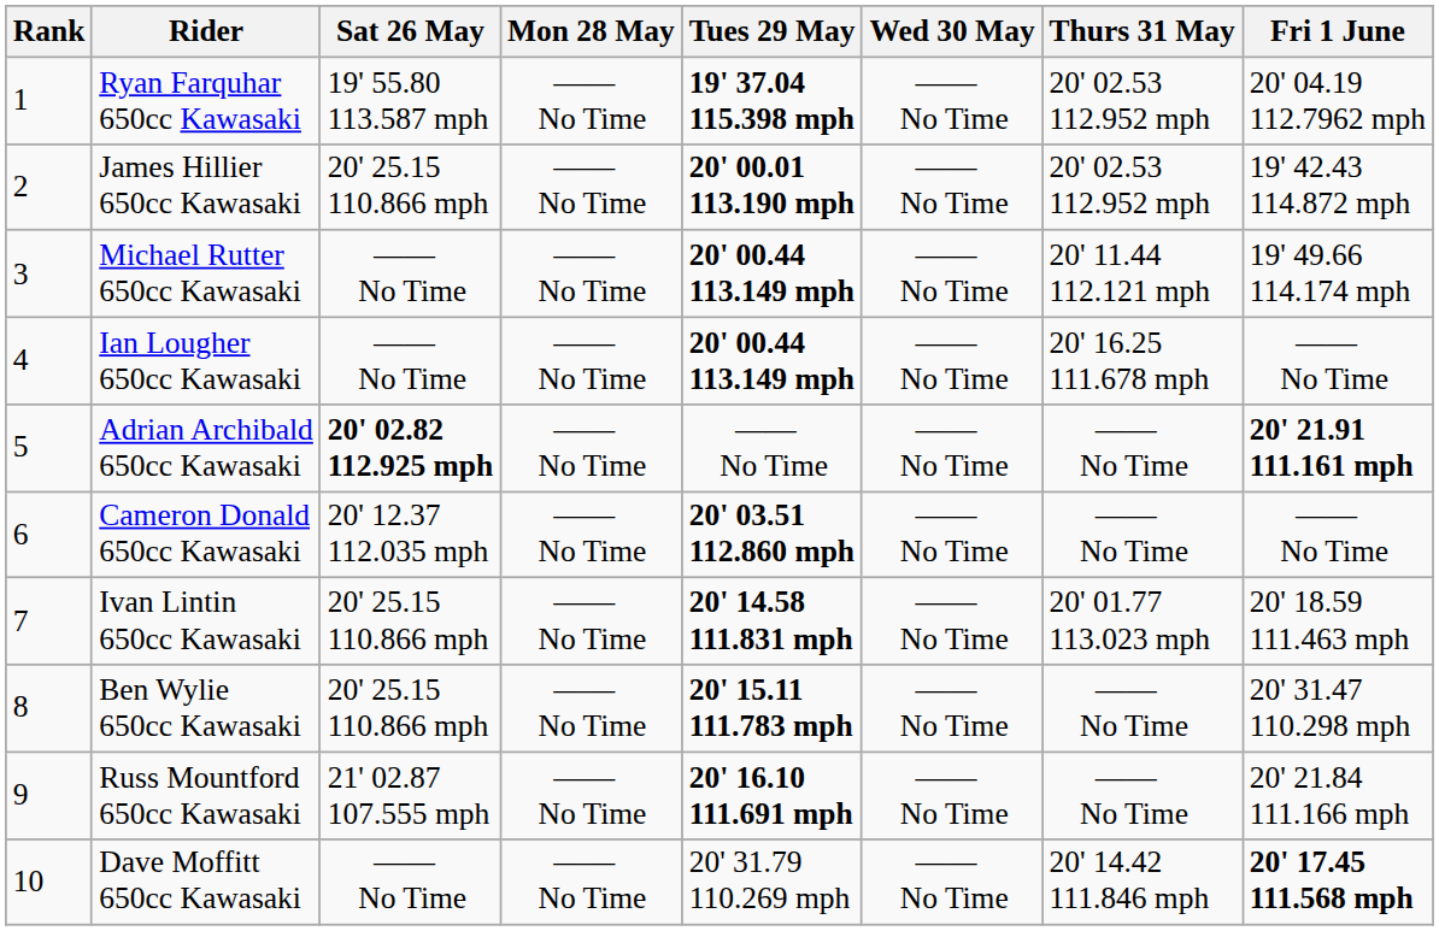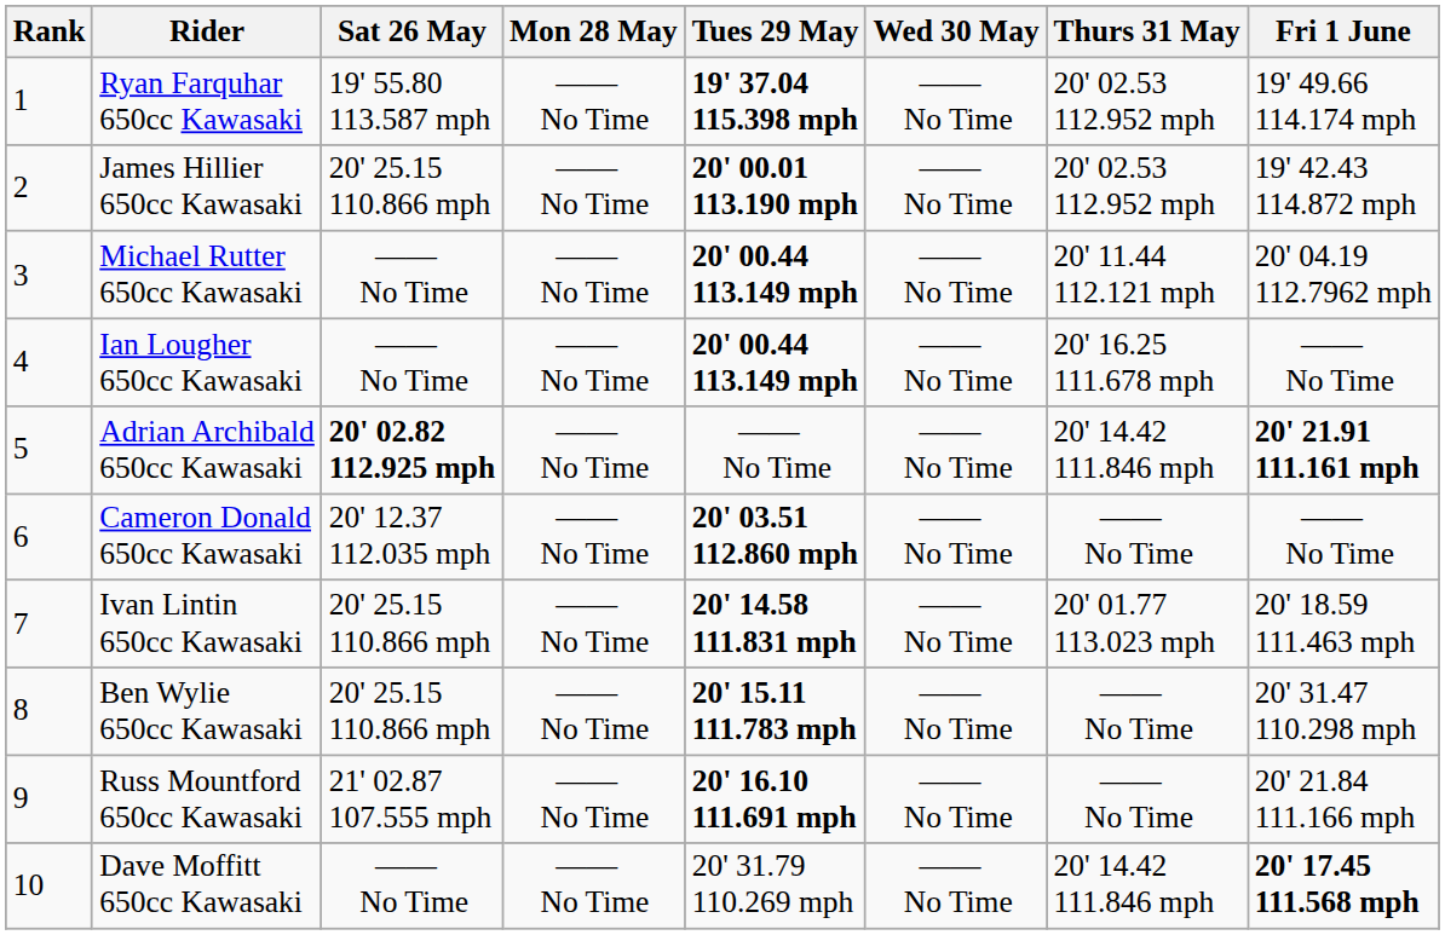Ryan Farquhar 650cc Kawasaki | Fri 1 June: 20' 04.19 112.7962 mph -> 19' 49.66 114.174 mph
Michael Rutter 650cc Kawasaki | Fri 1 June: 19' 49.66 114.174 mph -> 20' 04.19 112.7962 mph
Adrian Archibald 650cc Kawasaki | Thurs 31 May: —— No Time -> 20' 14.42 111.846 mph
